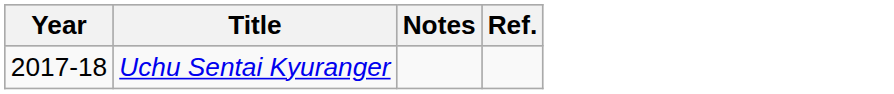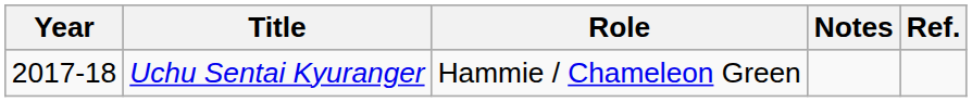+ column: Role | Hammie / Chameleon Green
